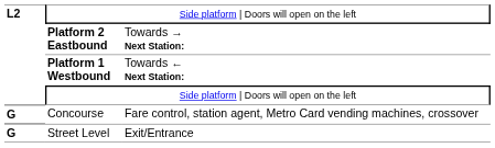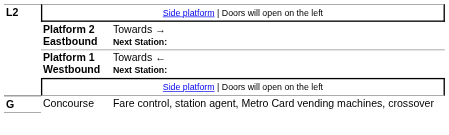- row: G | Street Level | Exit/Entrance
